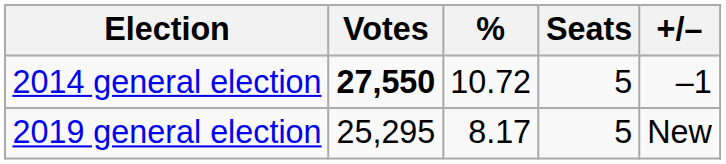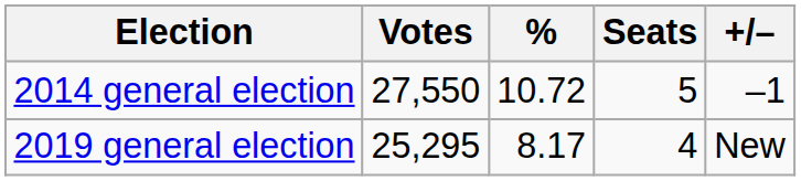2014 general election | Votes: bold -> normal
2019 general election | Seats: 5 -> 4
